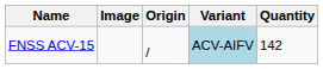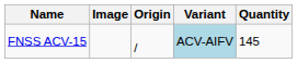FNSS ACV-15 | Quantity: 142 -> 145
